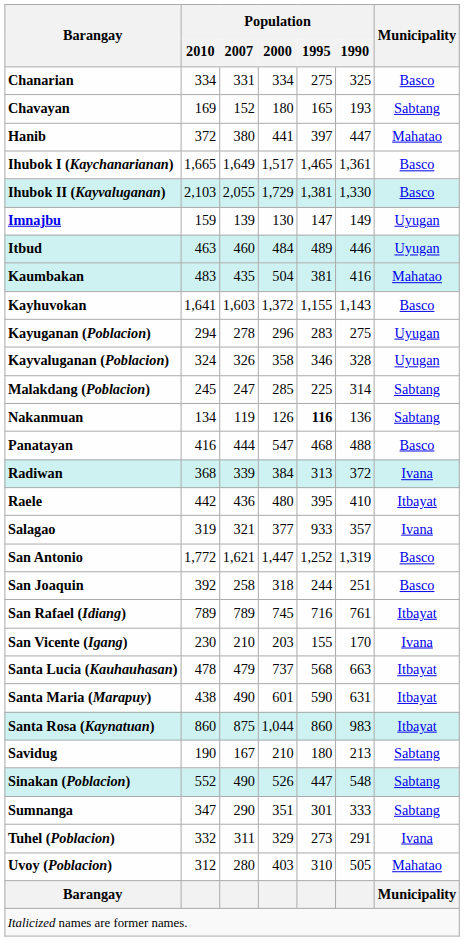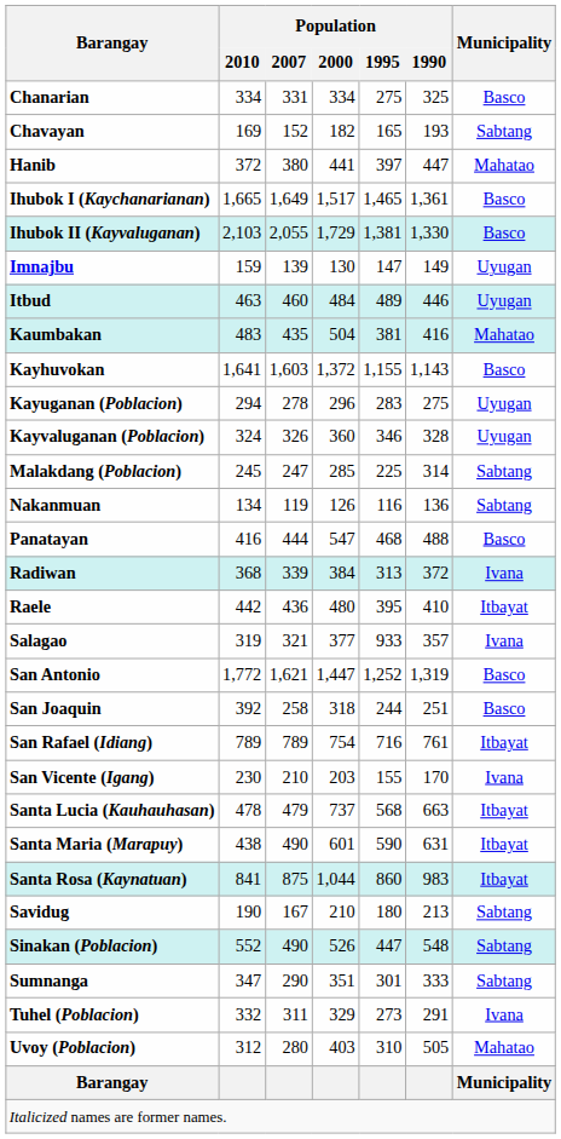Chavayan | Population / 2000: 180 -> 182
Kayvaluganan (Poblacion) | Population / 2000: 358 -> 360
Nakanmuan | Population / 1995: bold -> normal
San Rafael (Idiang) | Population / 2000: 745 -> 754
Santa Rosa (Kaynatuan) | Population / 2010: 860 -> 841
